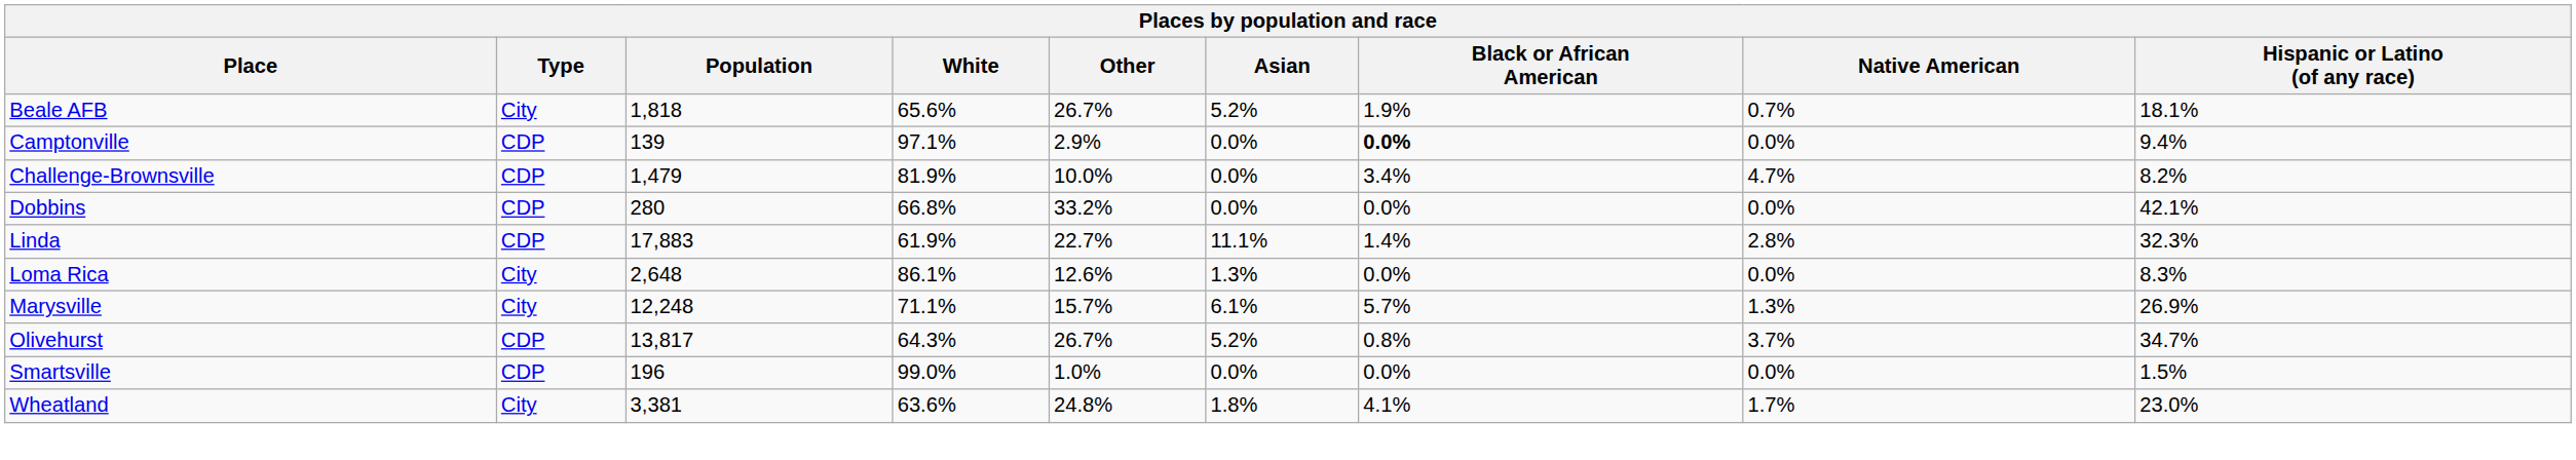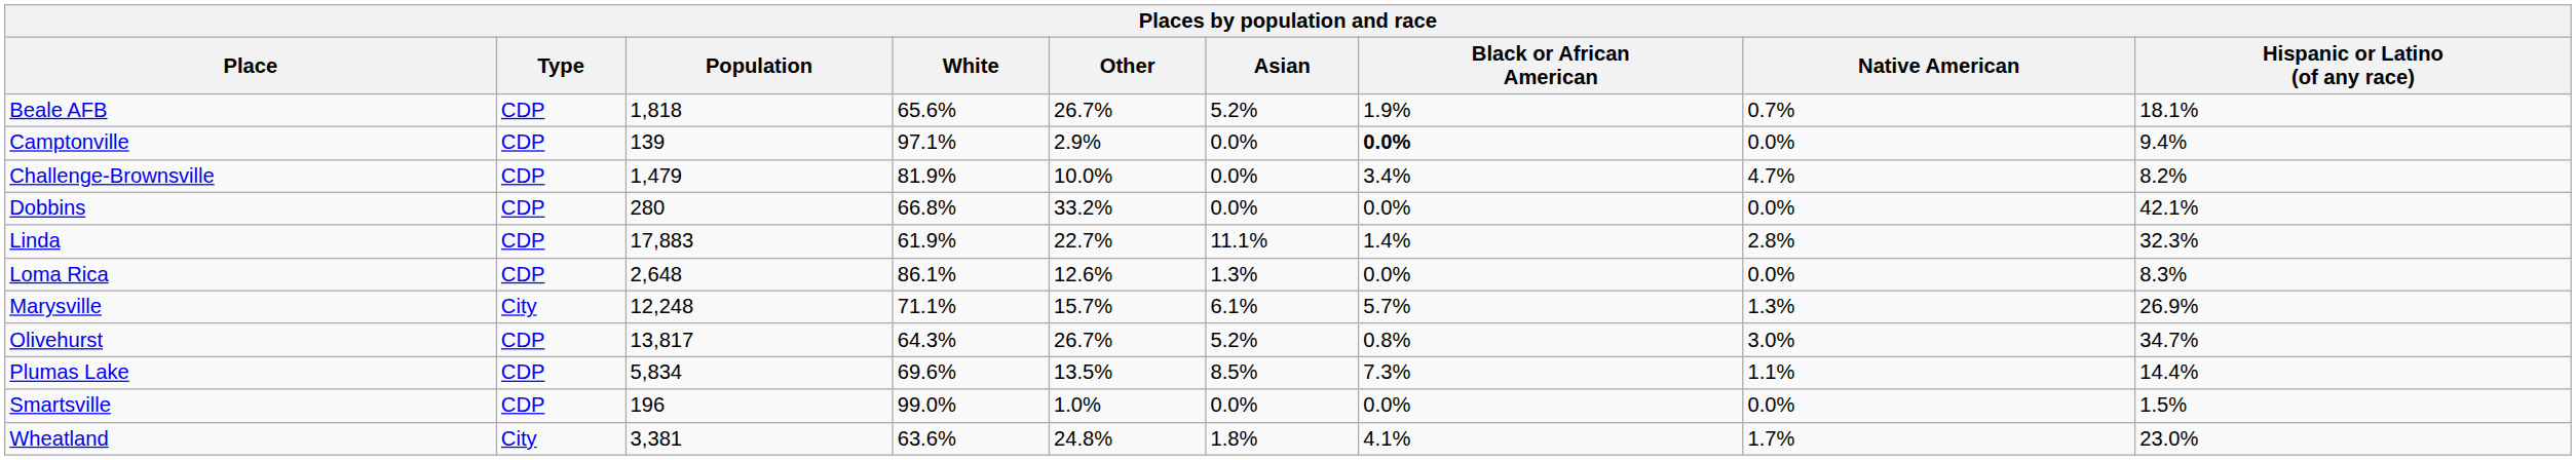Beale AFB | Type: City -> CDP
Loma Rica | Type: City -> CDP
Olivehurst | Native American: 3.7% -> 3.0%
+ row: Plumas Lake | CDP | 5,834 | 69.6% | 13.5% | 8.5% | 7.3% | 1.1% | 14.4%
